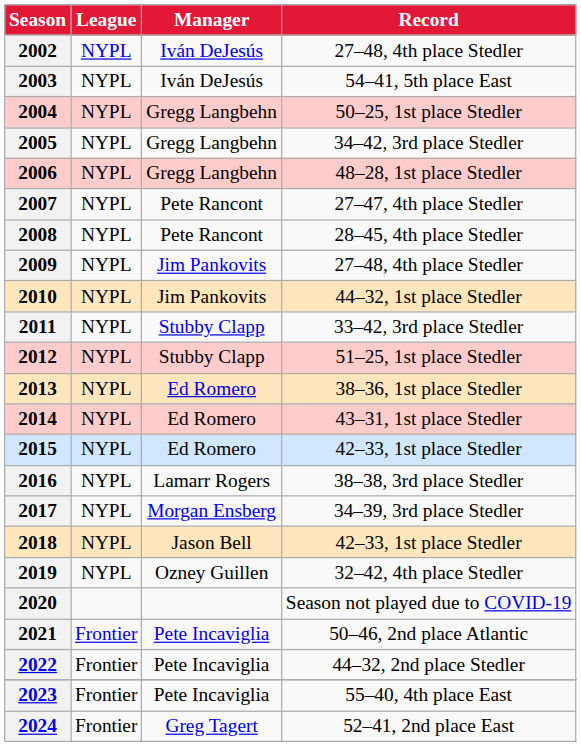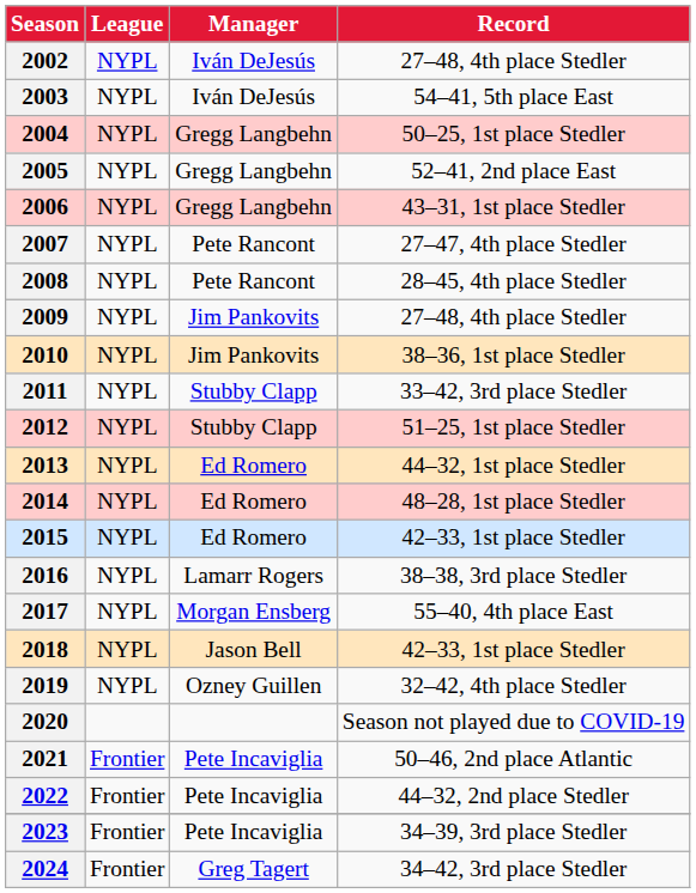2005 | Record: 34–42, 3rd place Stedler -> 52–41, 2nd place East
2006 | Record: 48–28, 1st place Stedler -> 43–31, 1st place Stedler
2010 | Record: 44–32, 1st place Stedler -> 38–36, 1st place Stedler
2013 | Record: 38–36, 1st place Stedler -> 44–32, 1st place Stedler
2014 | Record: 43–31, 1st place Stedler -> 48–28, 1st place Stedler
2017 | Record: 34–39, 3rd place Stedler -> 55–40, 4th place East
2023 | Record: 55–40, 4th place East -> 34–39, 3rd place Stedler
2024 | Record: 52–41, 2nd place East -> 34–42, 3rd place Stedler
